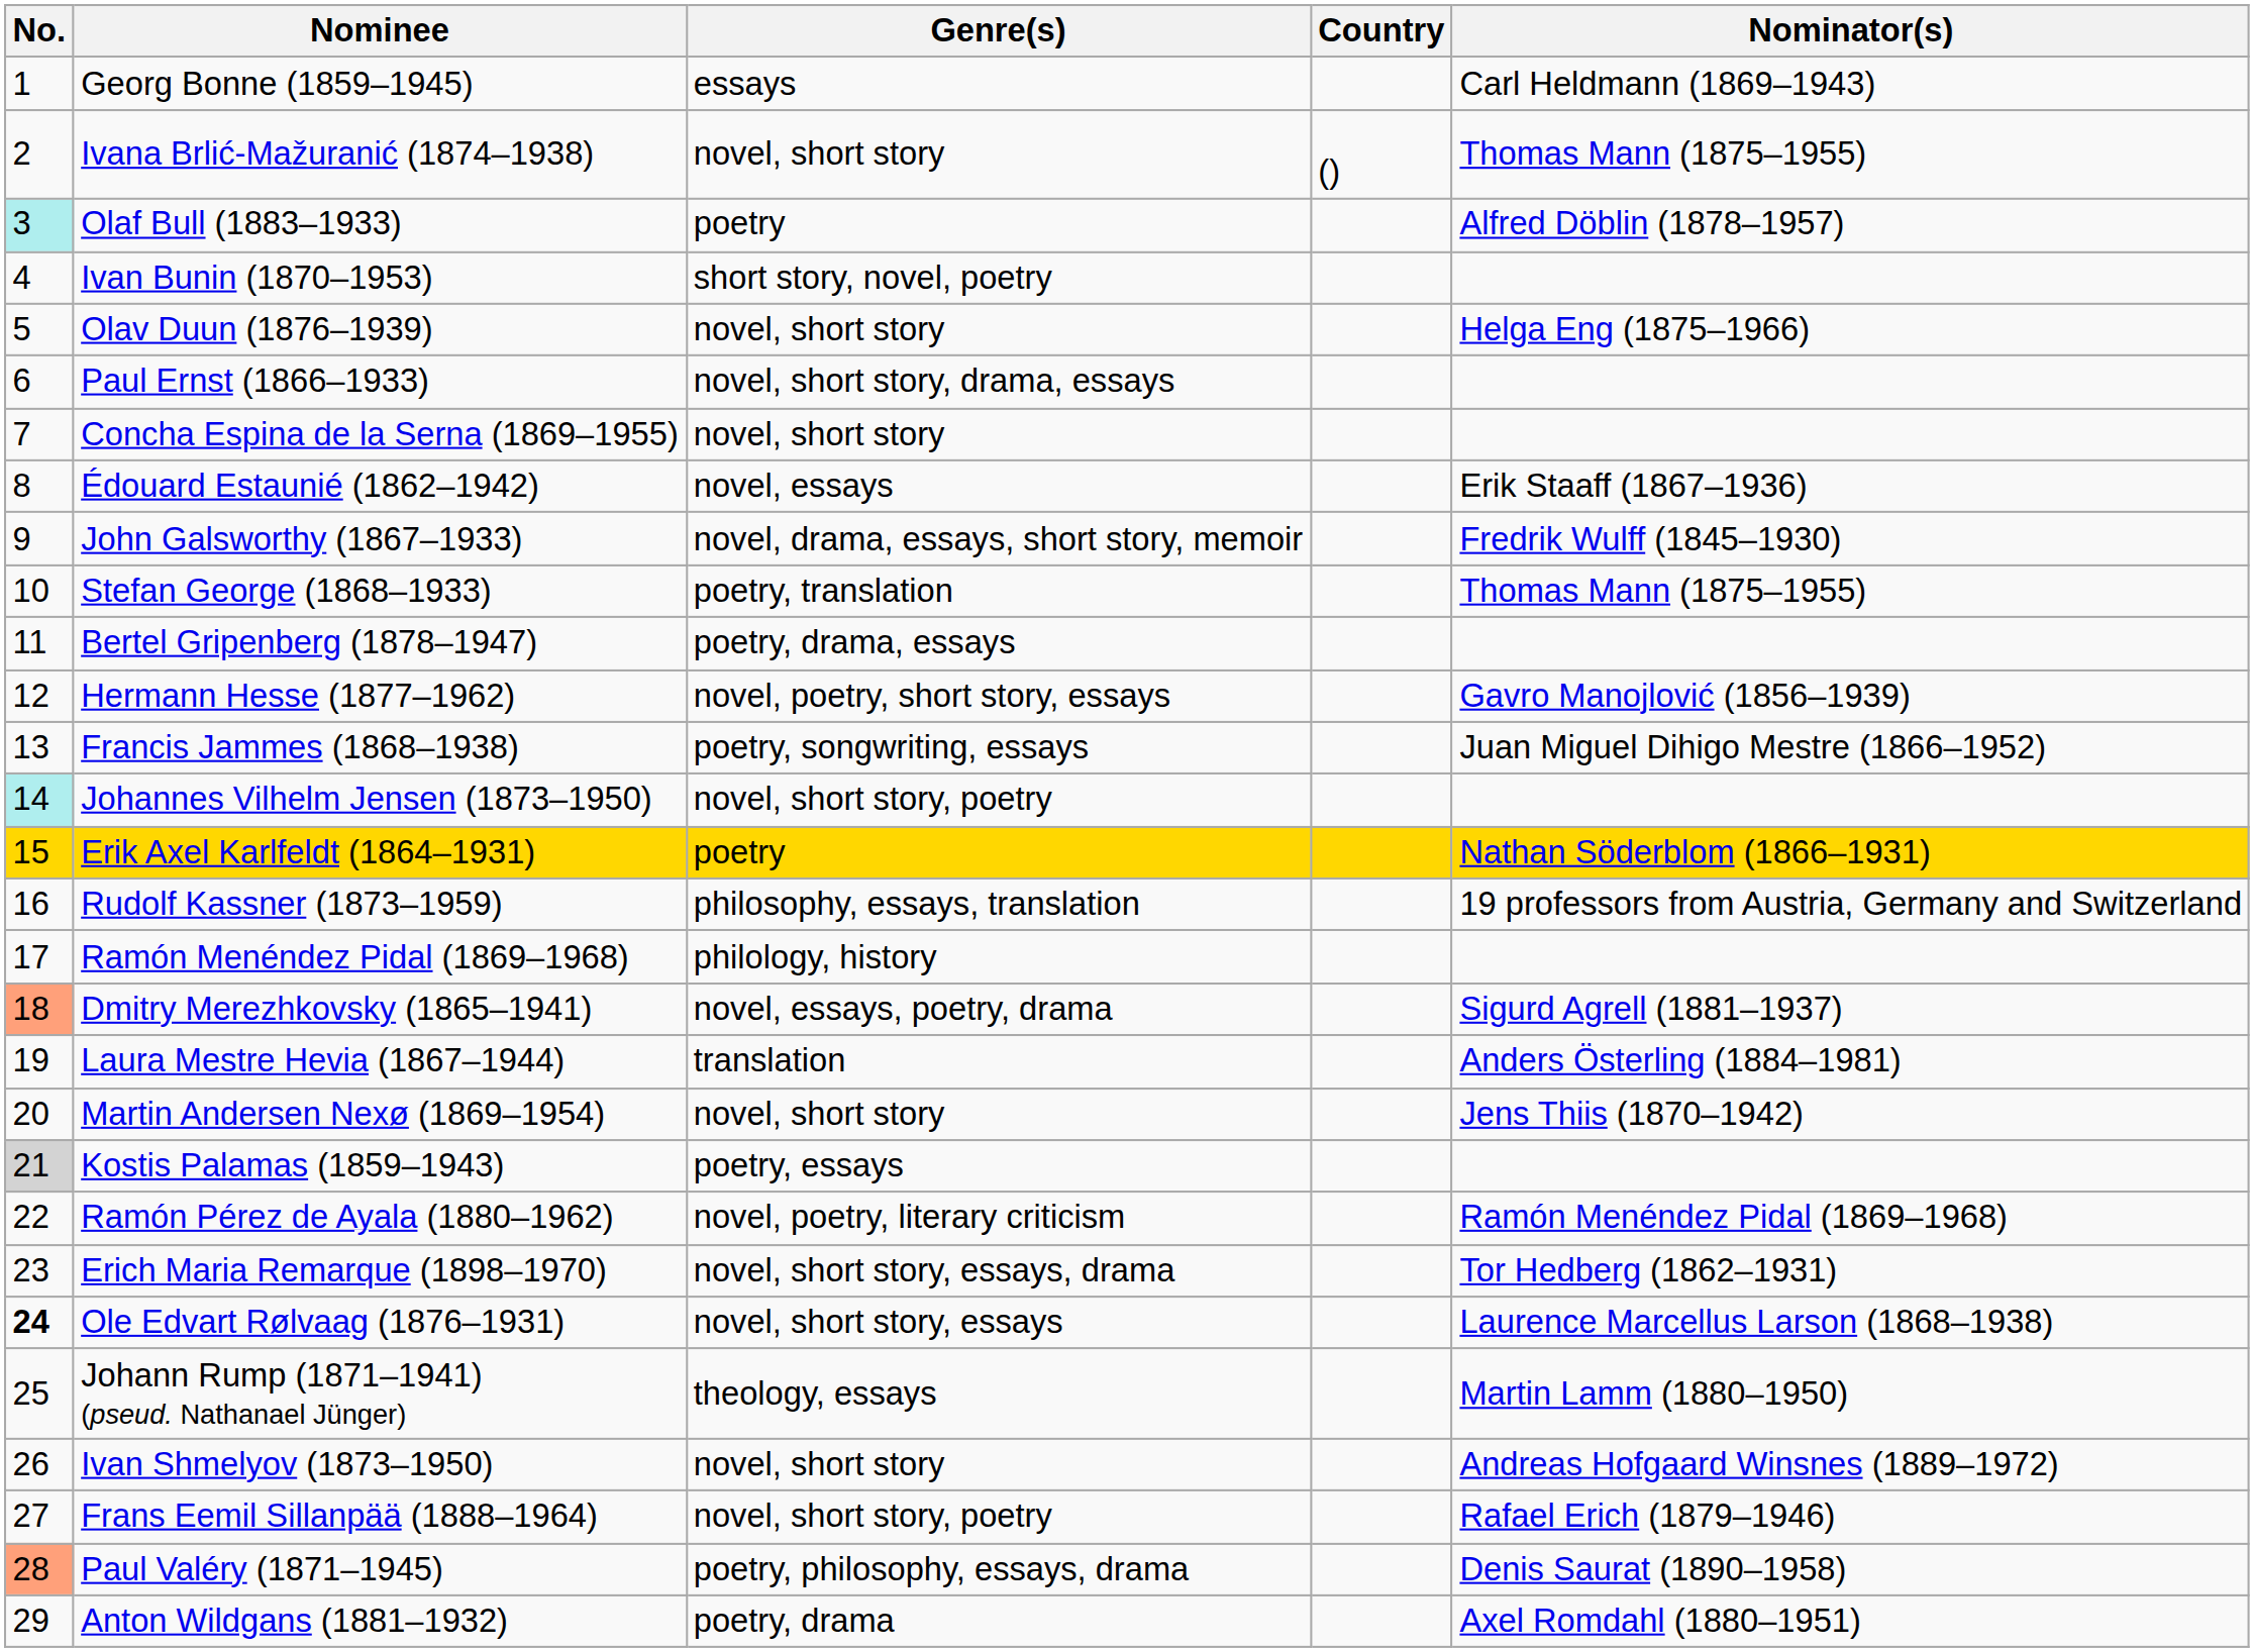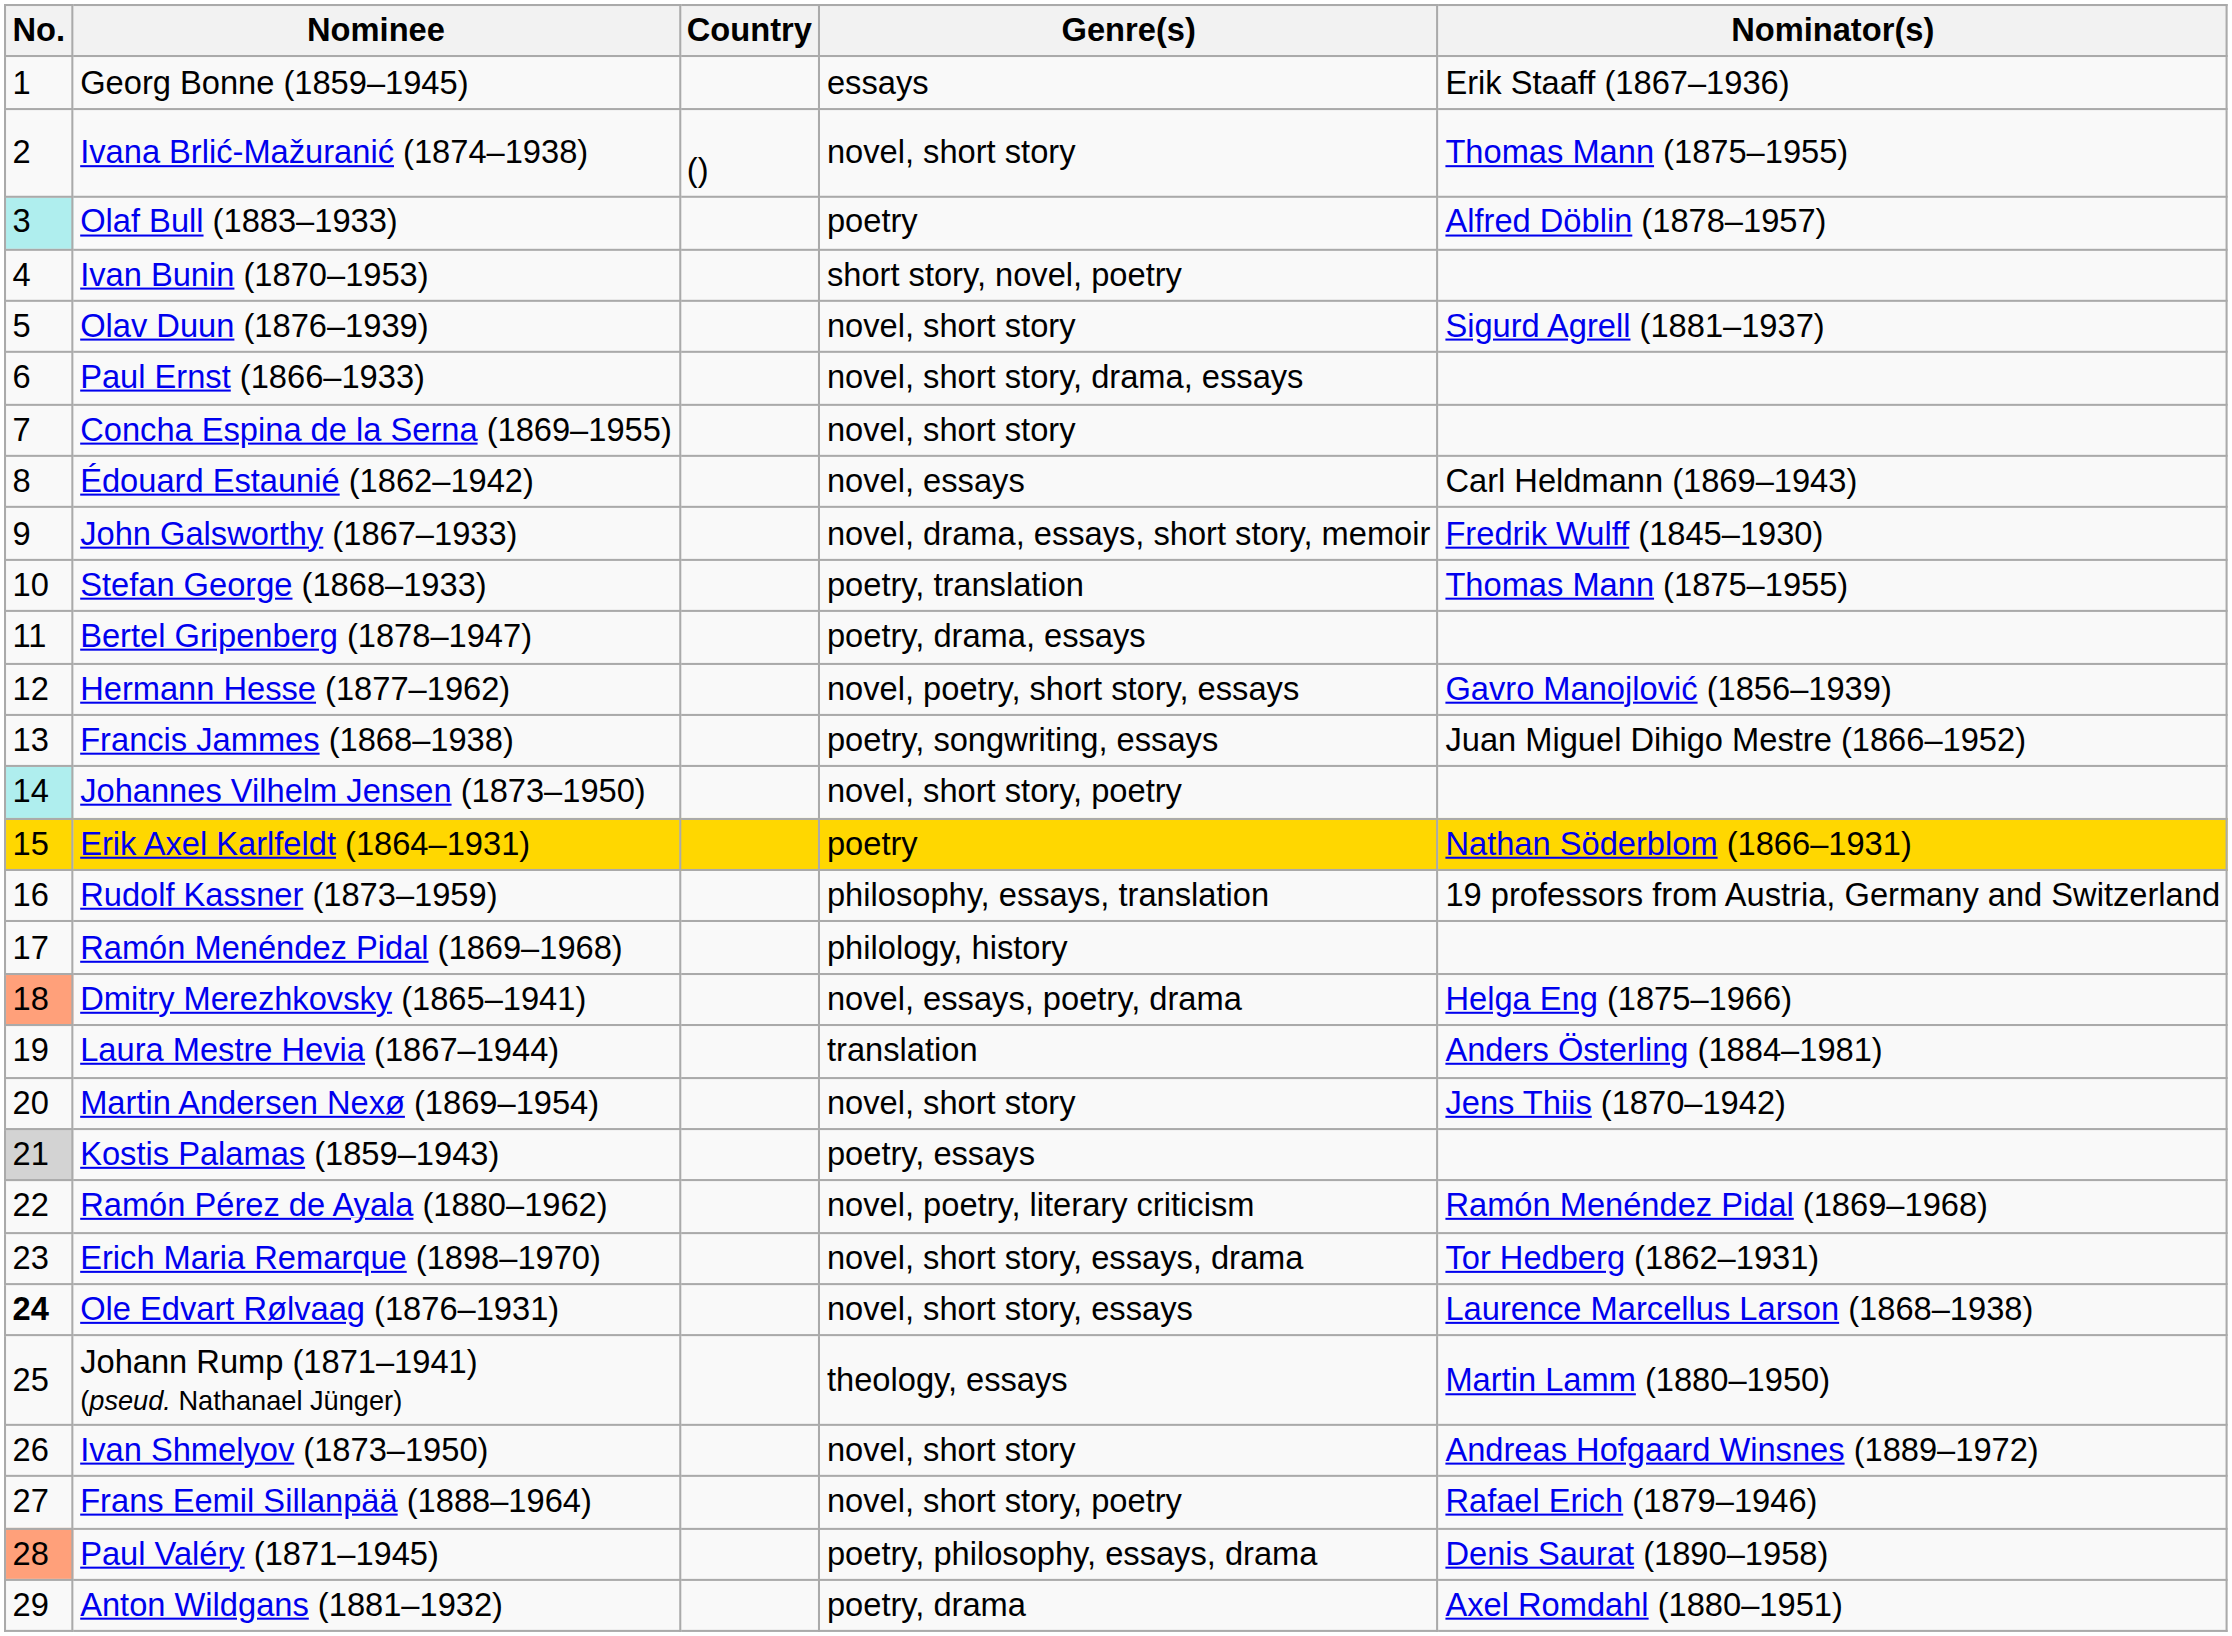columns swapped: Country <-> Genre(s)
Georg Bonne (1859–1945) | Nominator(s): Carl Heldmann (1869–1943) -> Erik Staaff (1867–1936)
Olav Duun (1876–1939) | Nominator(s): Helga Eng (1875–1966) -> Sigurd Agrell (1881–1937)
Édouard Estaunié (1862–1942) | Nominator(s): Erik Staaff (1867–1936) -> Carl Heldmann (1869–1943)
Dmitry Merezhkovsky (1865–1941) | Nominator(s): Sigurd Agrell (1881–1937) -> Helga Eng (1875–1966)
